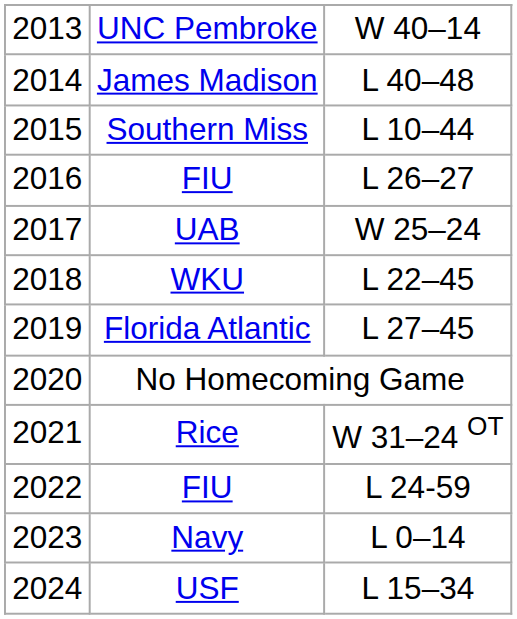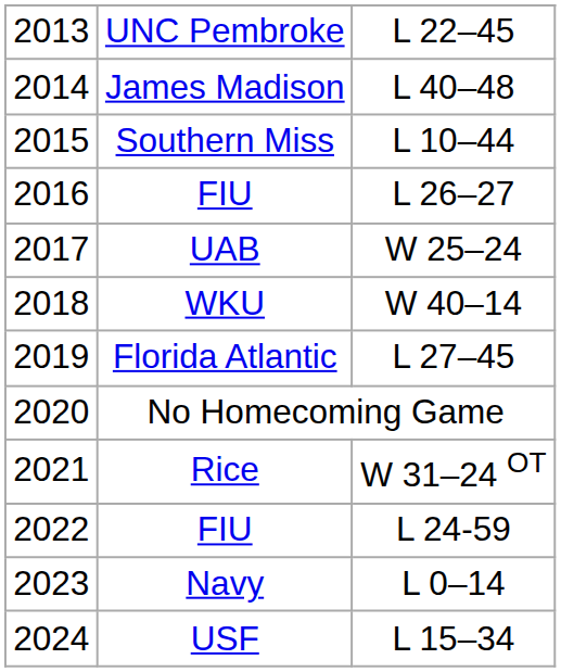UNC Pembroke | column 3: W 40–14 -> L 22–45
WKU | column 3: L 22–45 -> W 40–14
